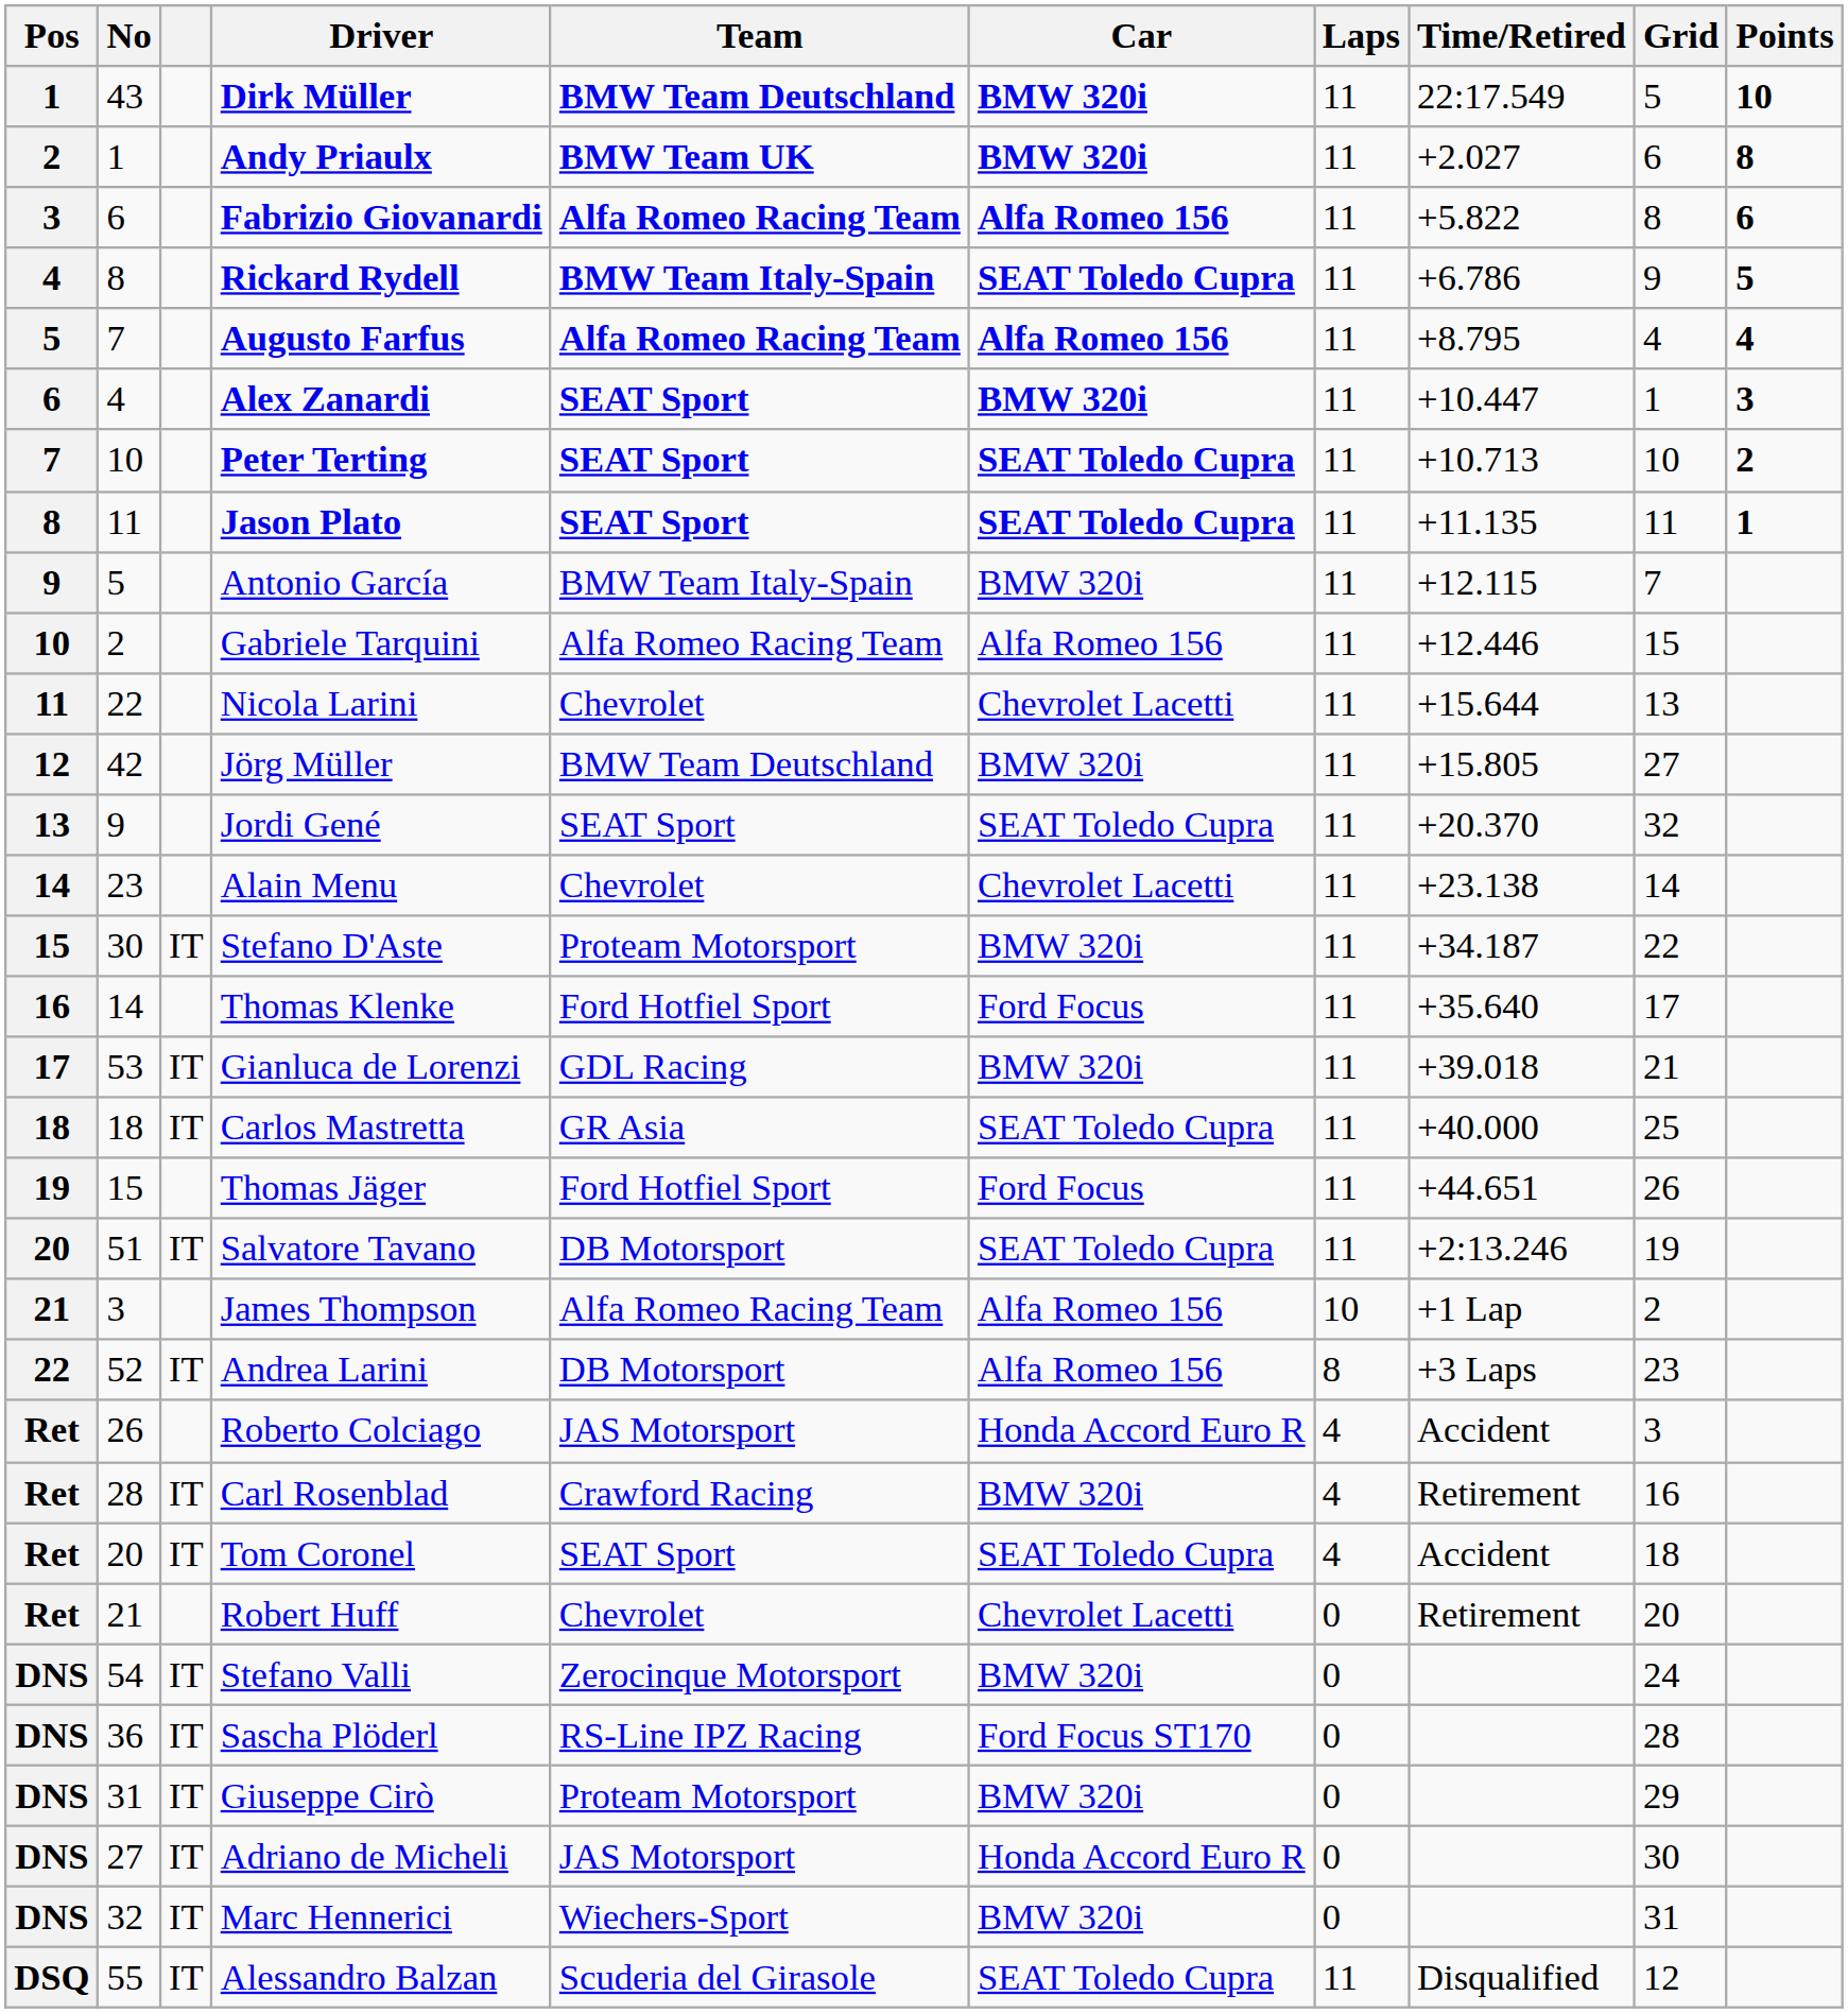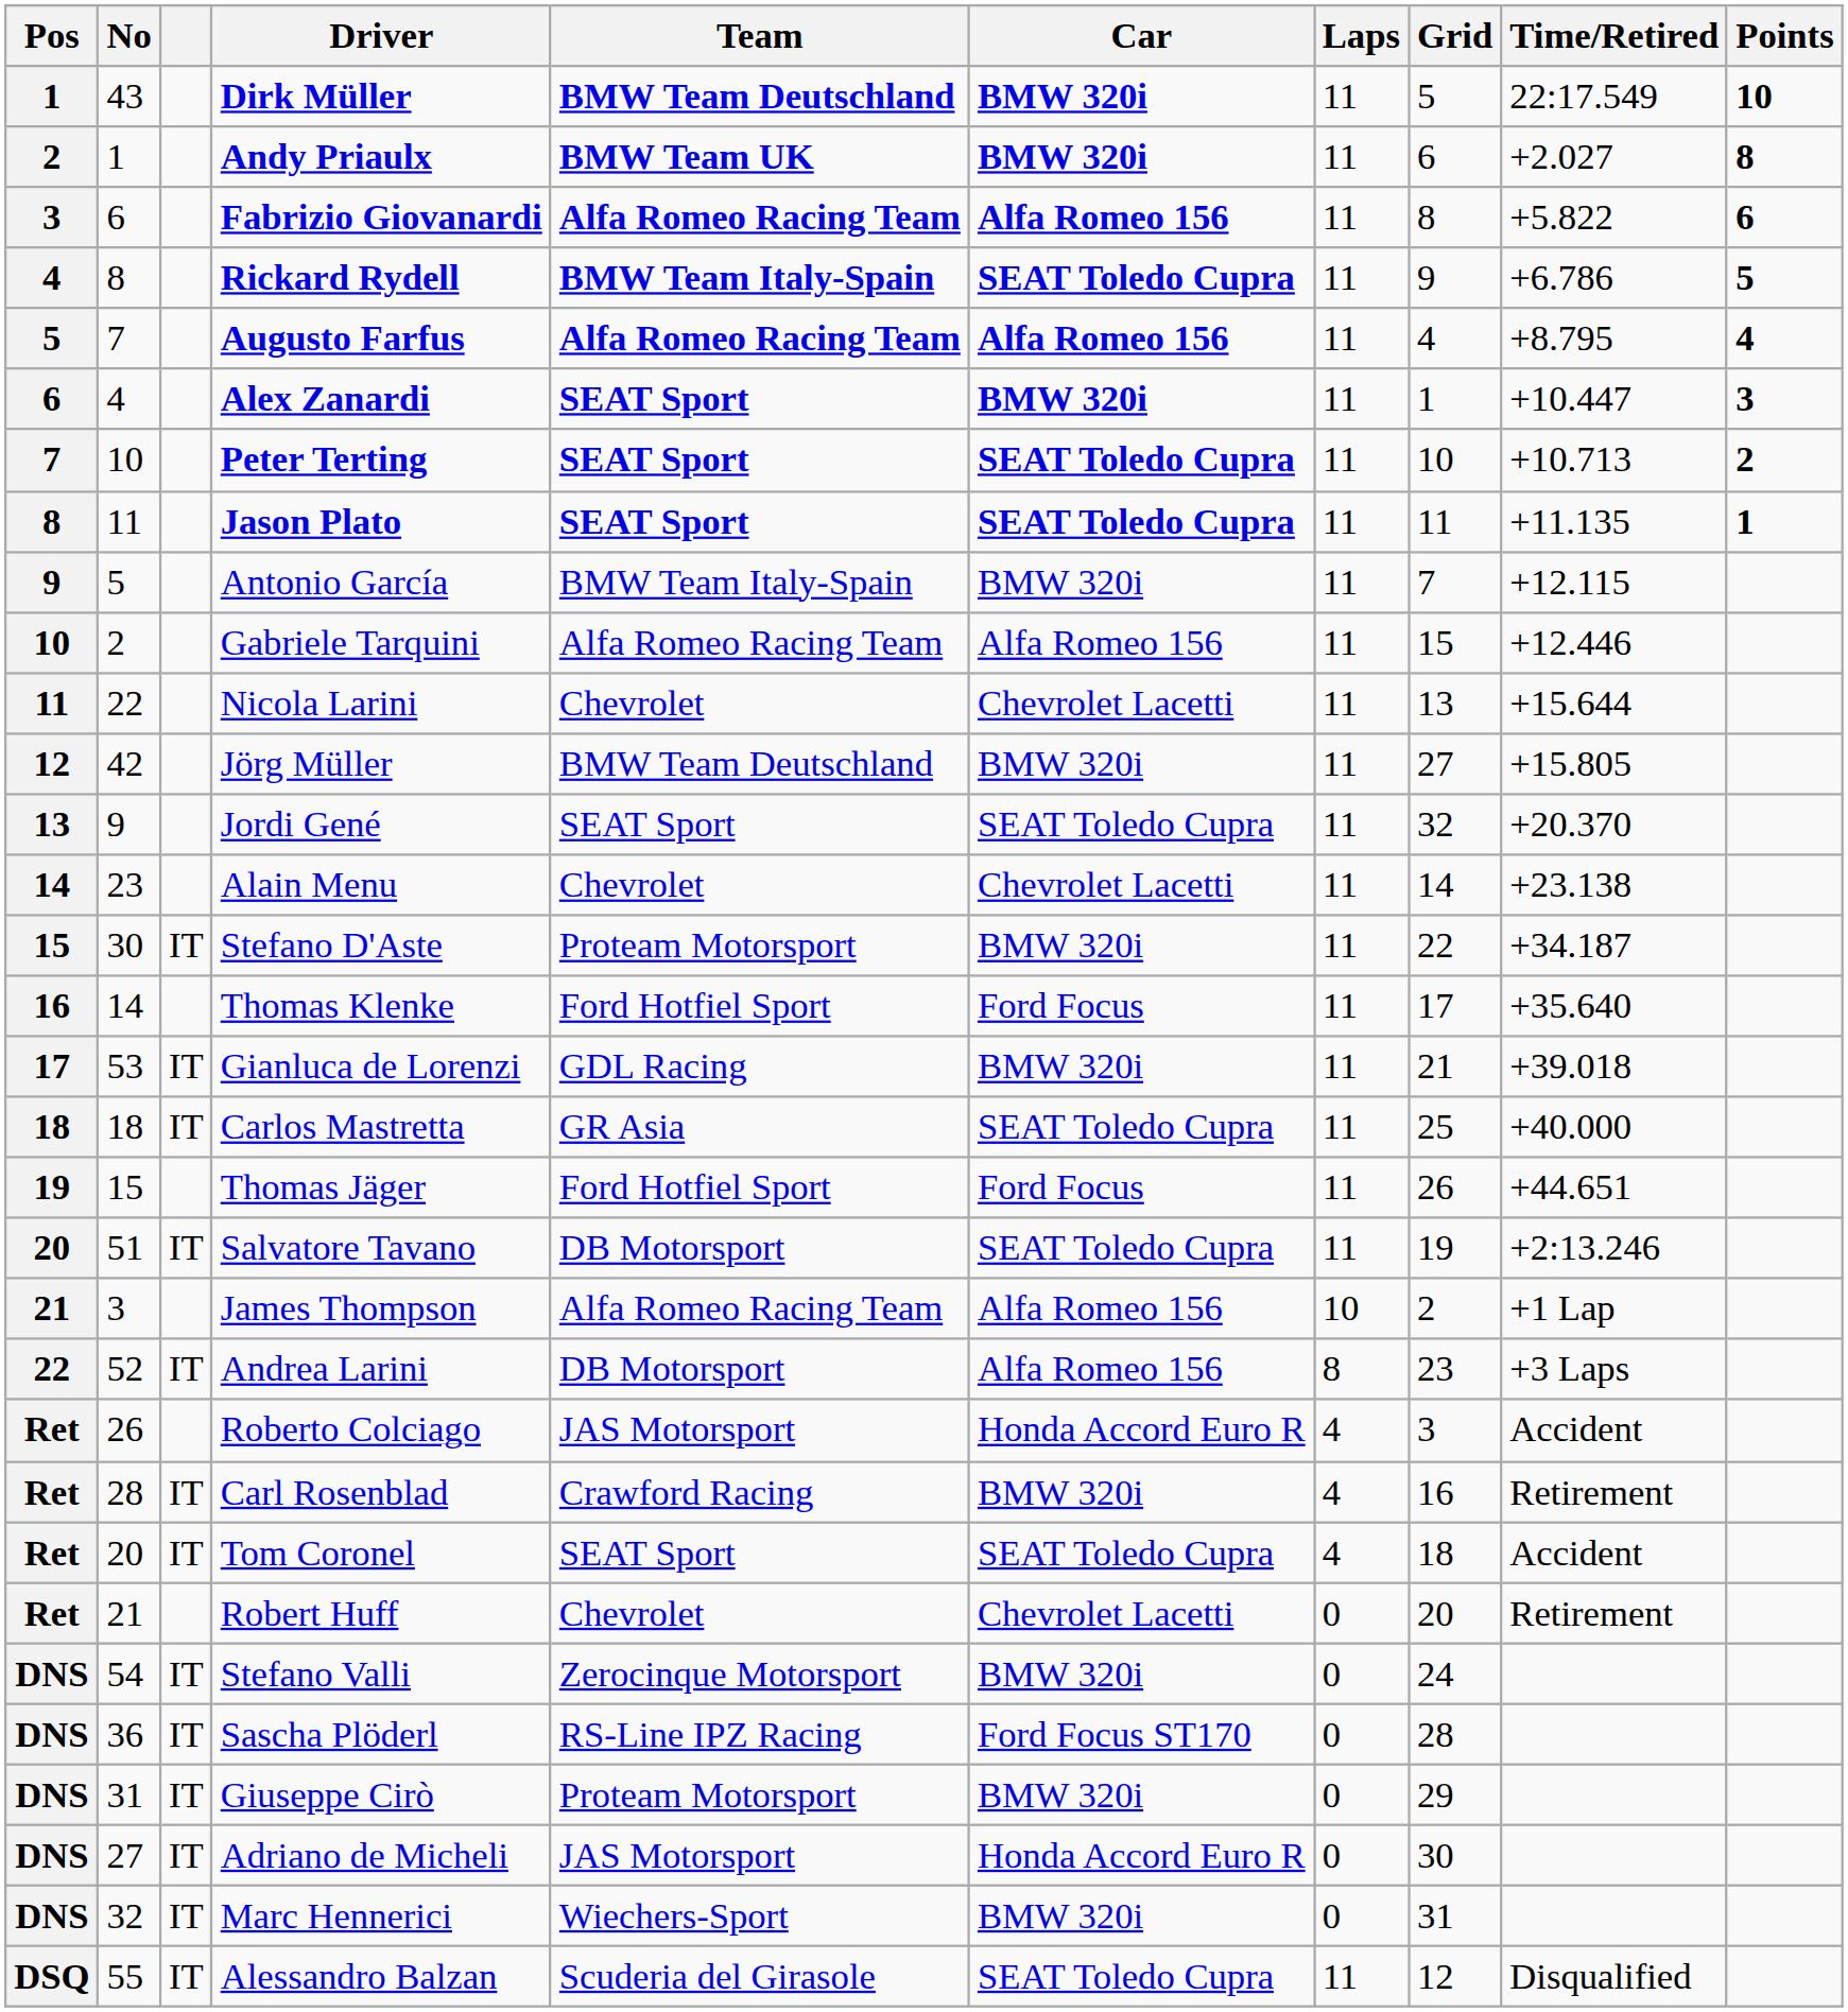columns swapped: Time/Retired <-> Grid
